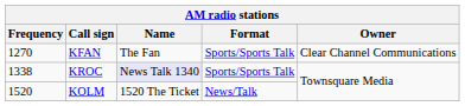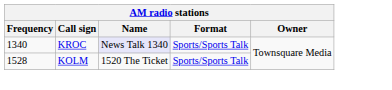- row: 1270 | KFAN | The Fan | Sports/Sports Talk | Clear Channel Communications
KROC | Frequency: 1338 -> 1340
KOLM | Frequency: 1520 -> 1528
KOLM | Format: News/Talk -> Sports/Sports Talk
